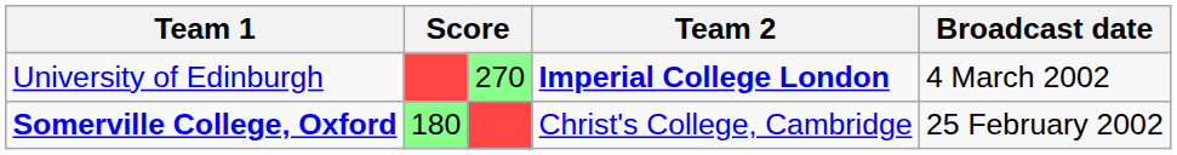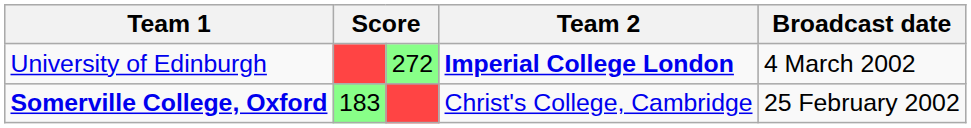University of Edinburgh | column 3: 270 -> 272
Somerville College, Oxford | column 2: 180 -> 183
